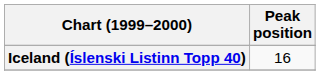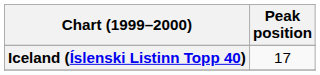Iceland (Íslenski Listinn Topp 40) | Peak position: 16 -> 17
